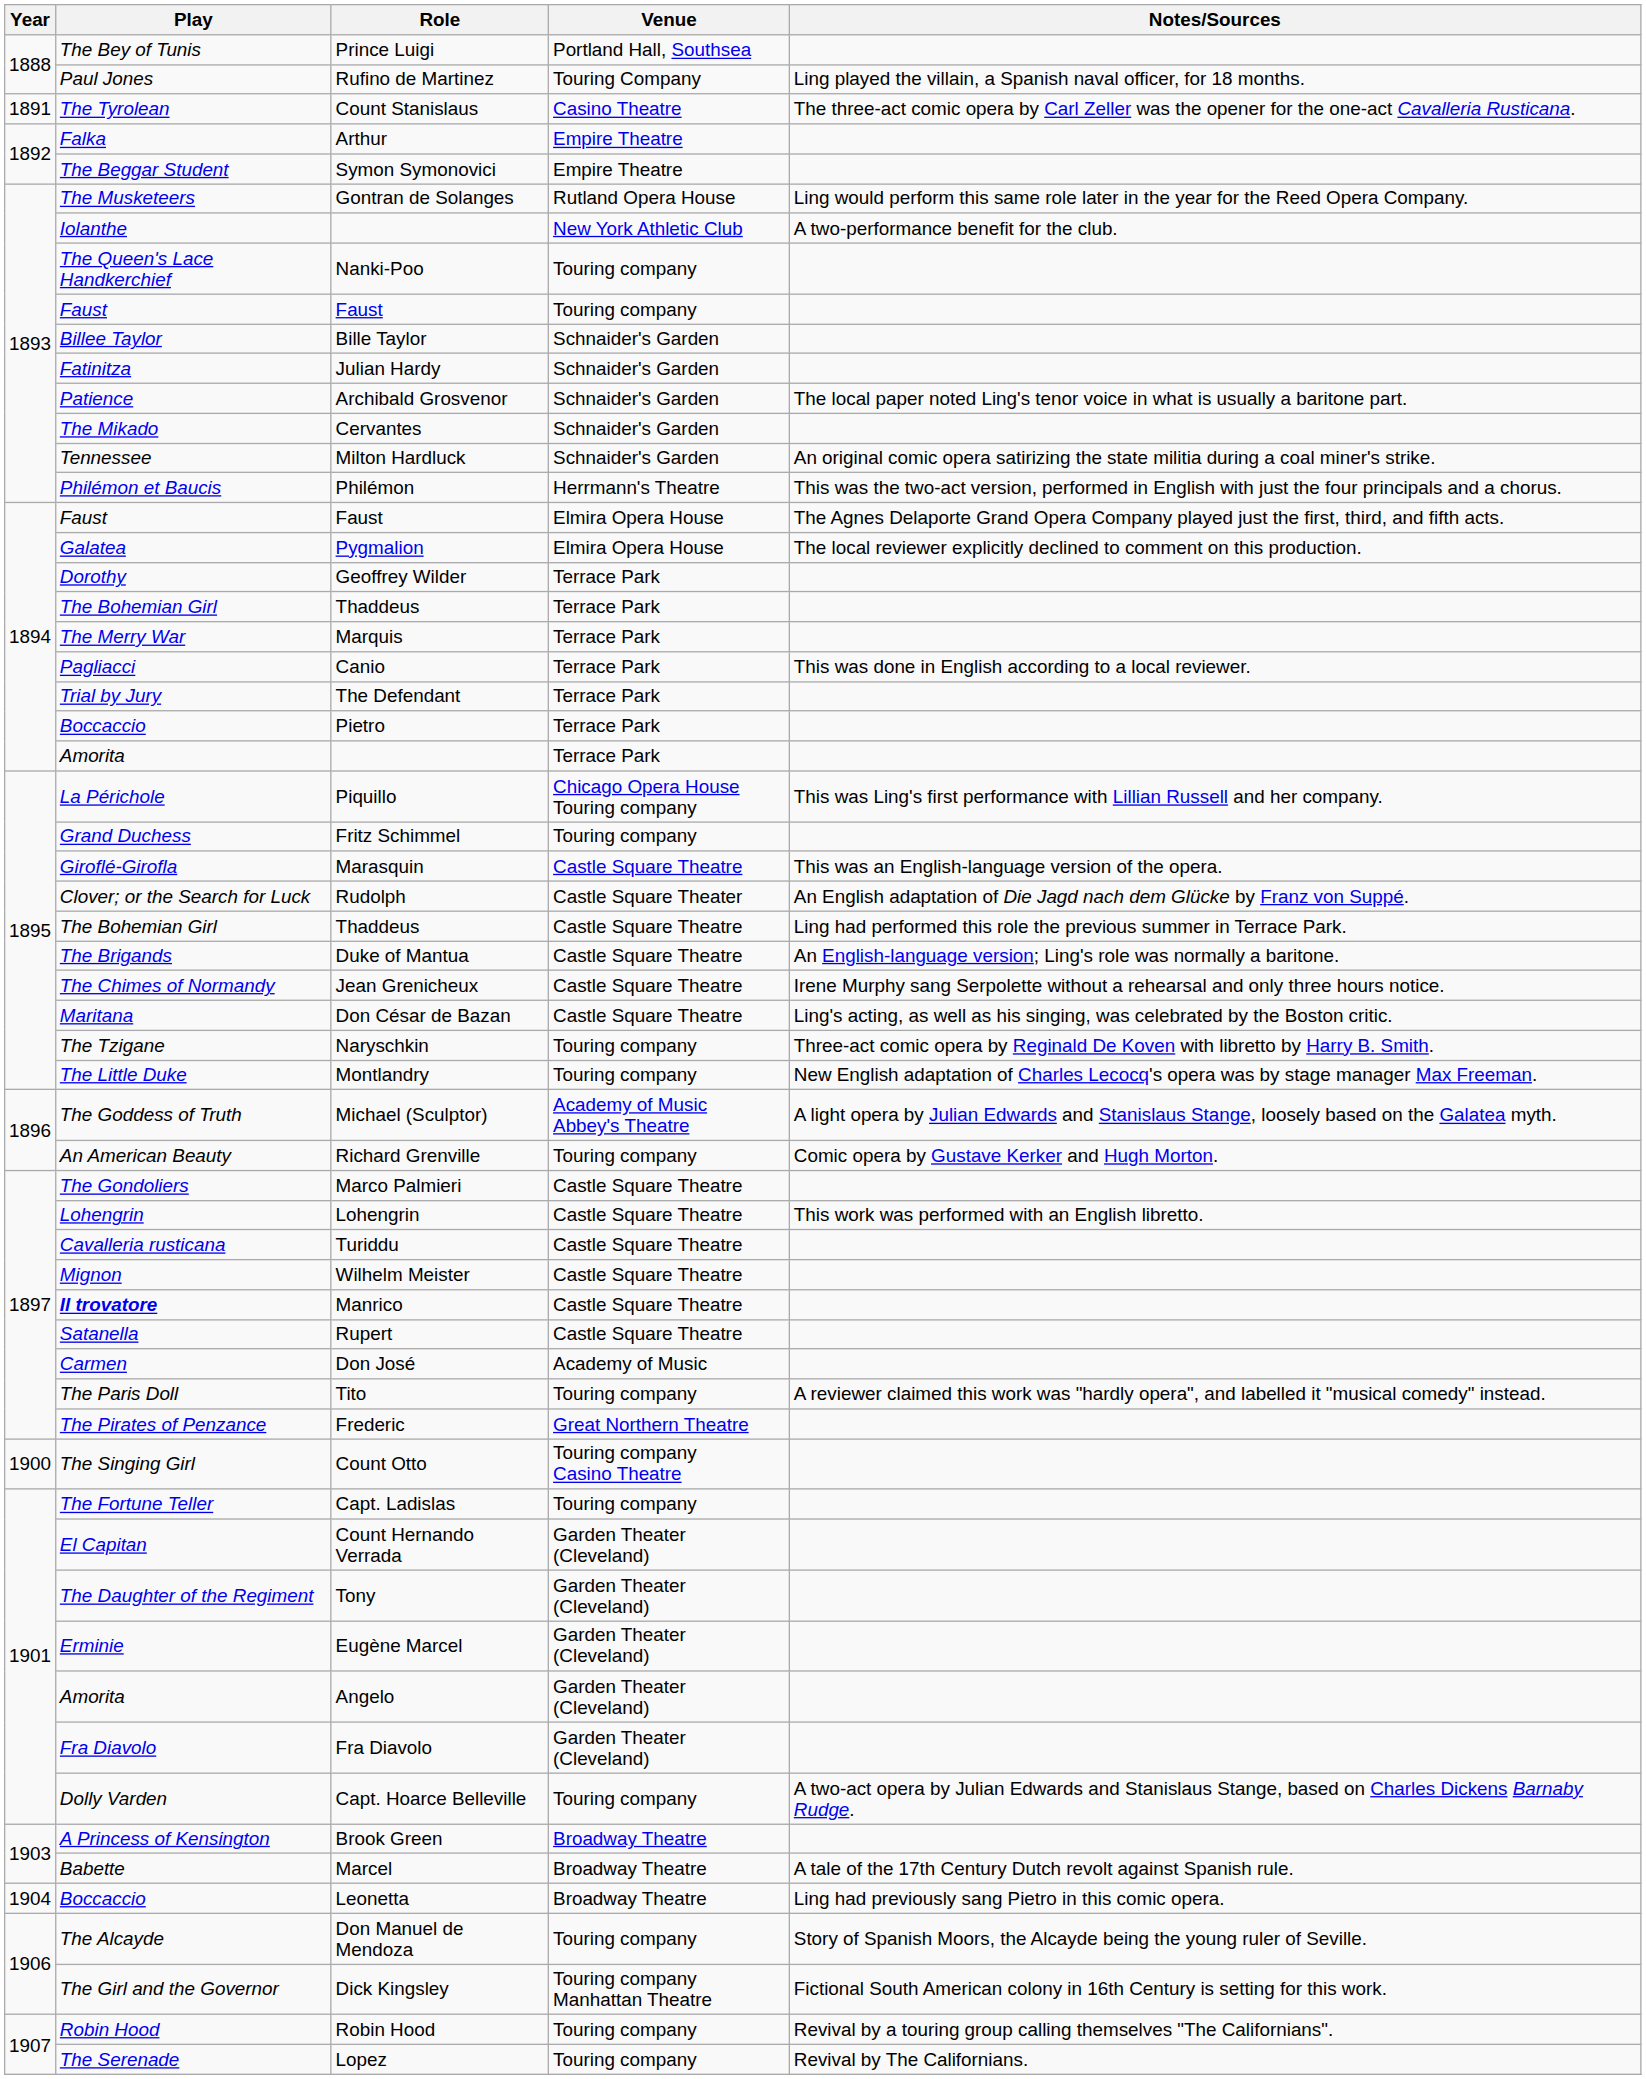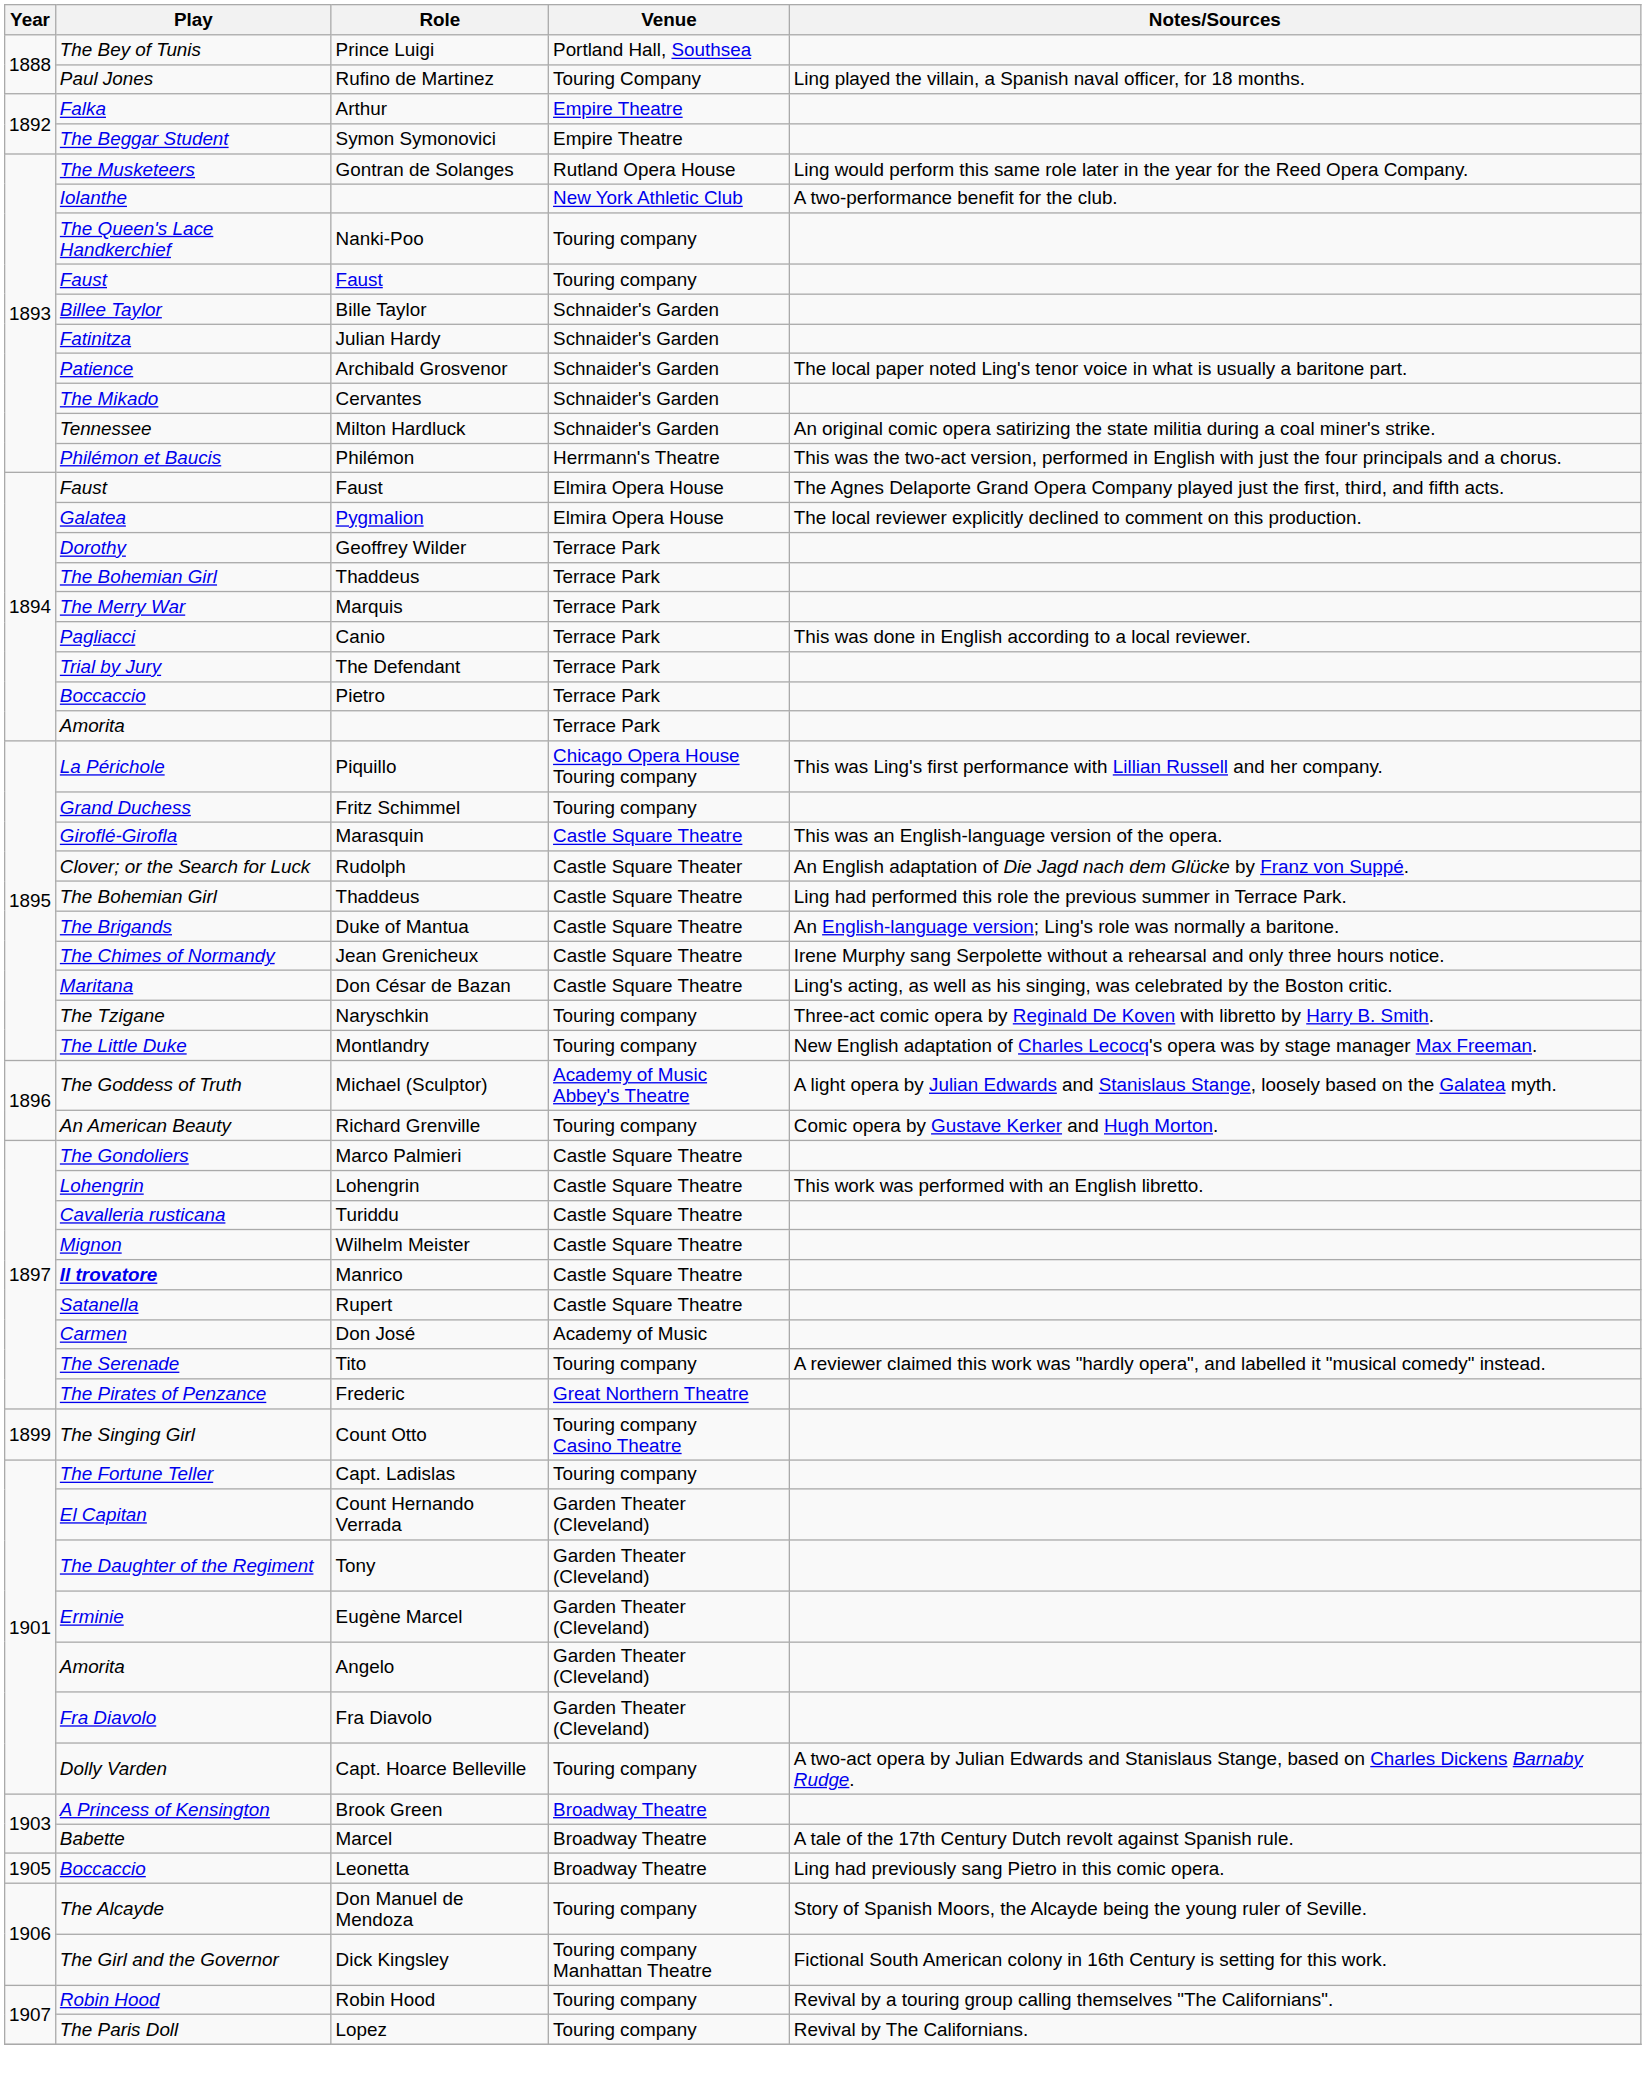- row: 1891 | The Tyrolean | Count Stanislaus | Casino Theatre | The three-act comic opera by Carl Zeller was the opener for the one-act Cavalleria Rusticana.
Tito | Play: The Paris Doll -> The Serenade
Count Otto | Year: 1900 -> 1899
Leonetta | Year: 1904 -> 1905
Lopez | Play: The Serenade -> The Paris Doll
